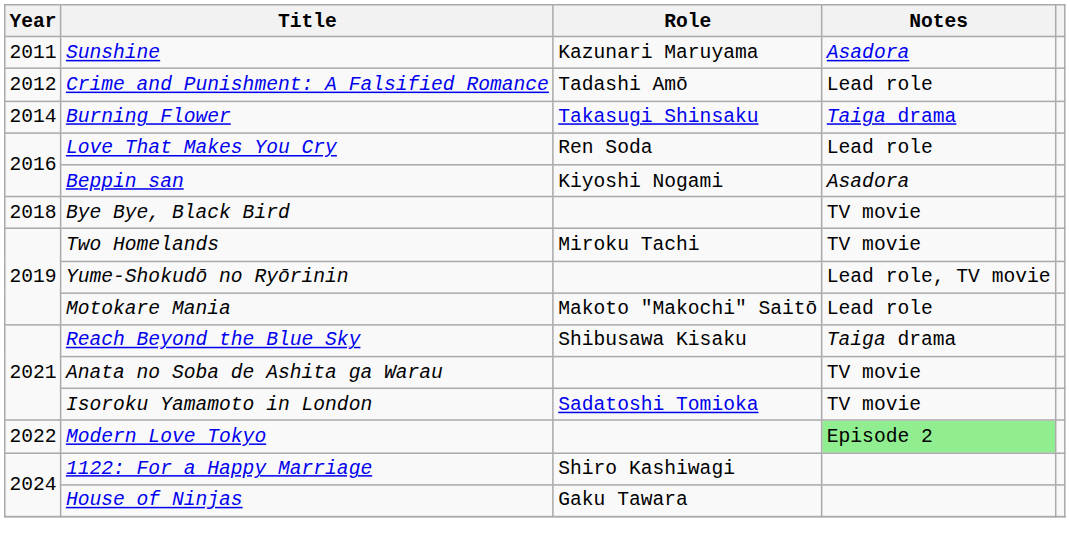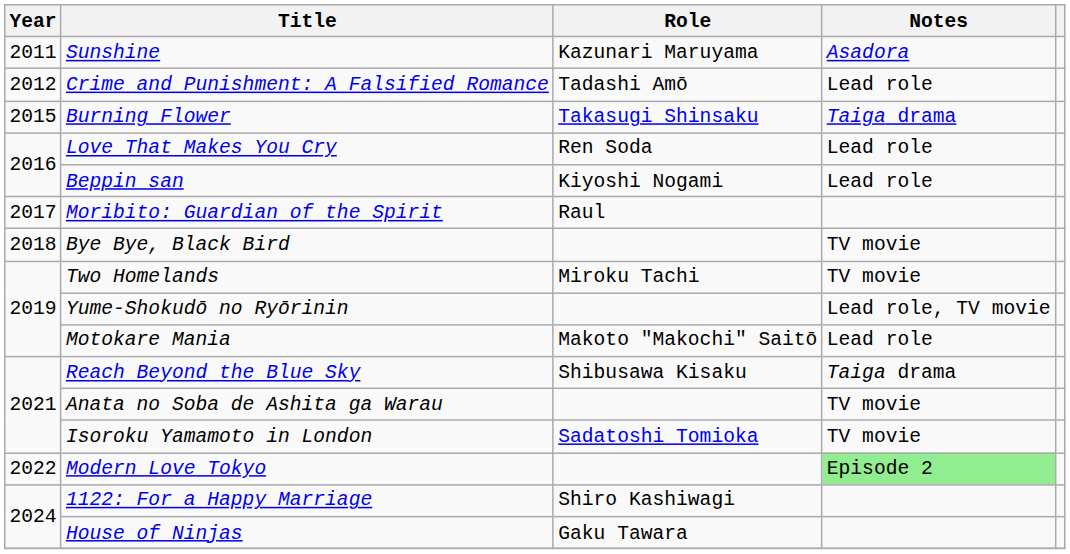Burning Flower | Year: 2014 -> 2015
Beppin san | Notes: Asadora -> Lead role
+ row: 2017 | Moribito: Guardian of the Spirit | Raul
